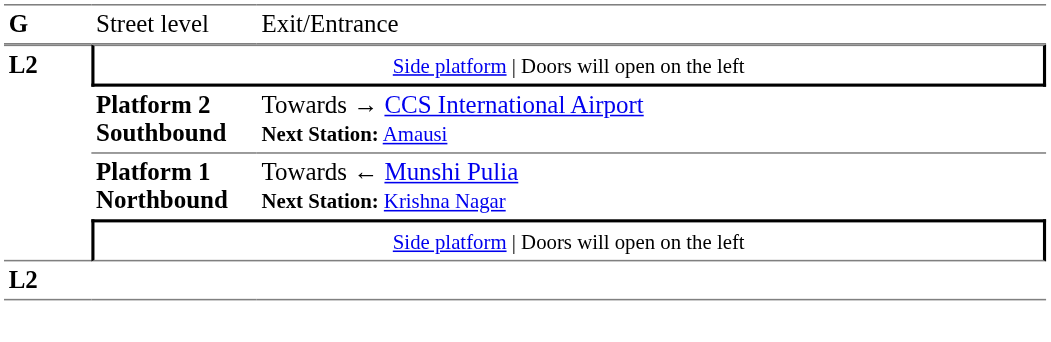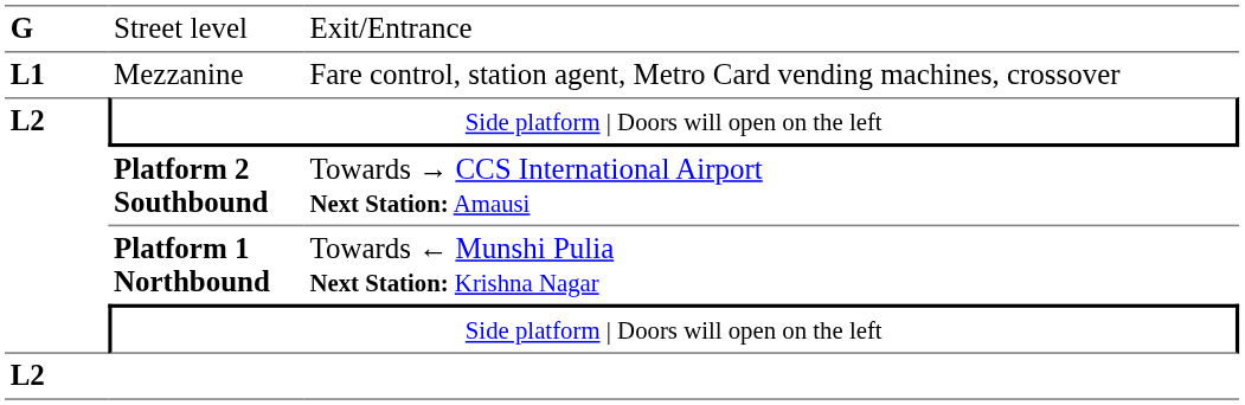+ row: L1 | Mezzanine | Fare control, station agent, Metro Card vending machines, crossover
